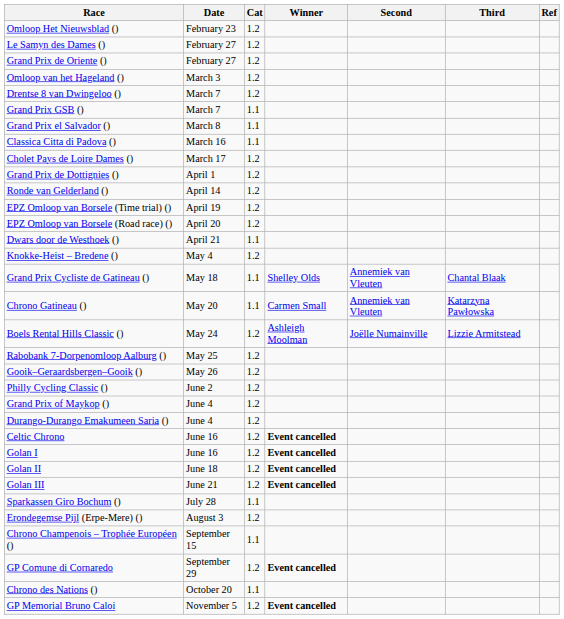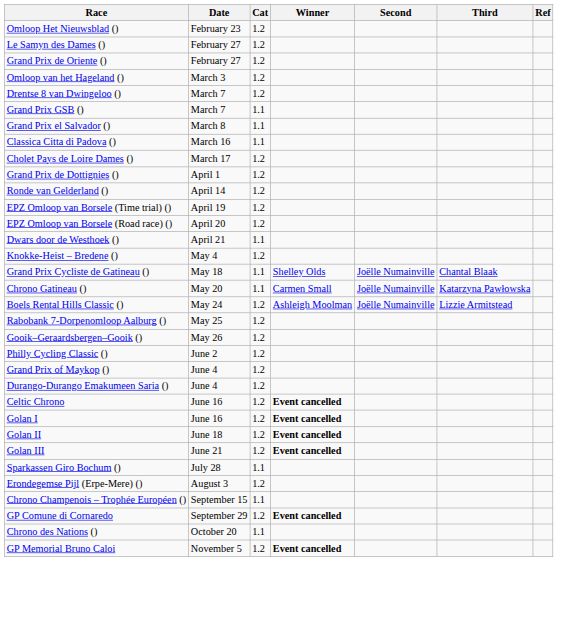Grand Prix Cycliste de Gatineau () | Second: Annemiek van Vleuten -> Joëlle Numainville
Chrono Gatineau () | Second: Annemiek van Vleuten -> Joëlle Numainville
